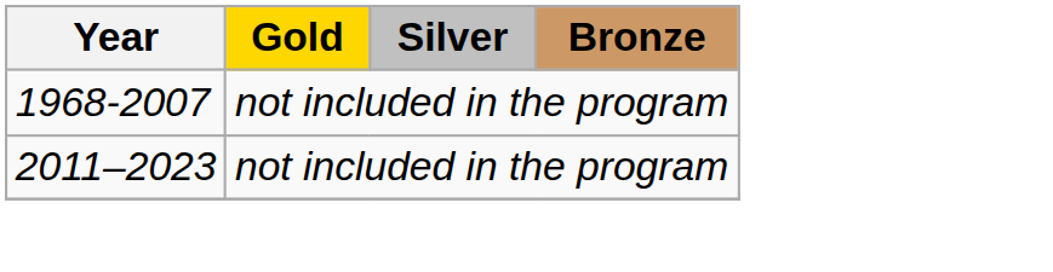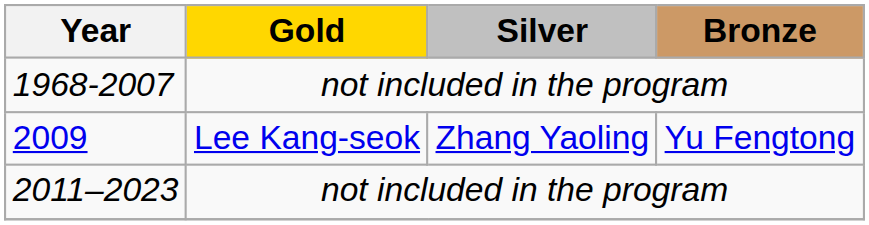+ row: 2009 | Lee Kang-seok | Zhang Yaoling | Yu Fengtong
